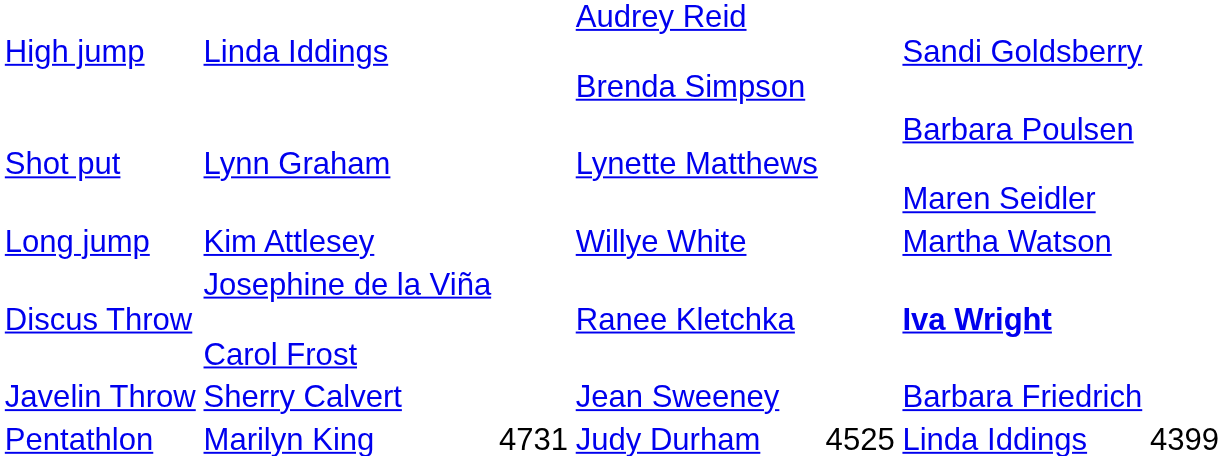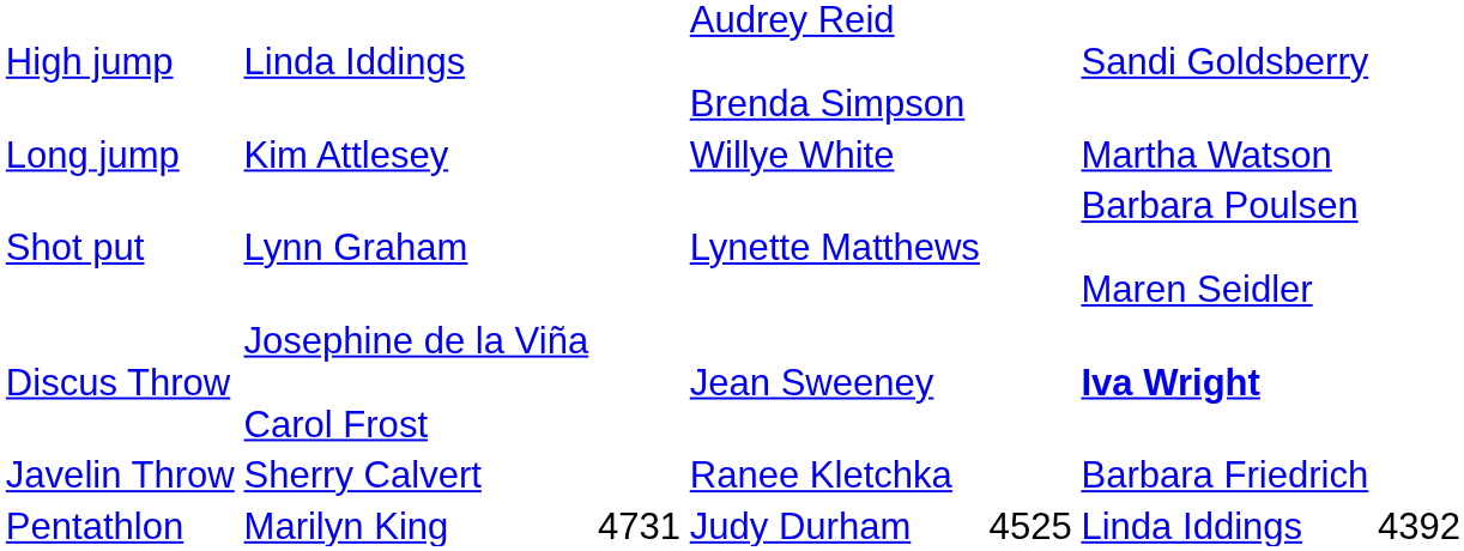rows swapped: Long jump <-> Shot put
Discus Throw | column 4: Ranee Kletchka -> Jean Sweeney
Javelin Throw | column 4: Jean Sweeney -> Ranee Kletchka
Pentathlon | column 7: 4399 -> 4392
